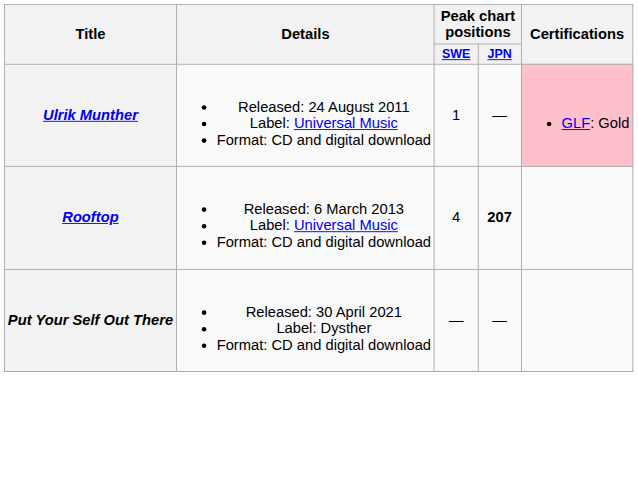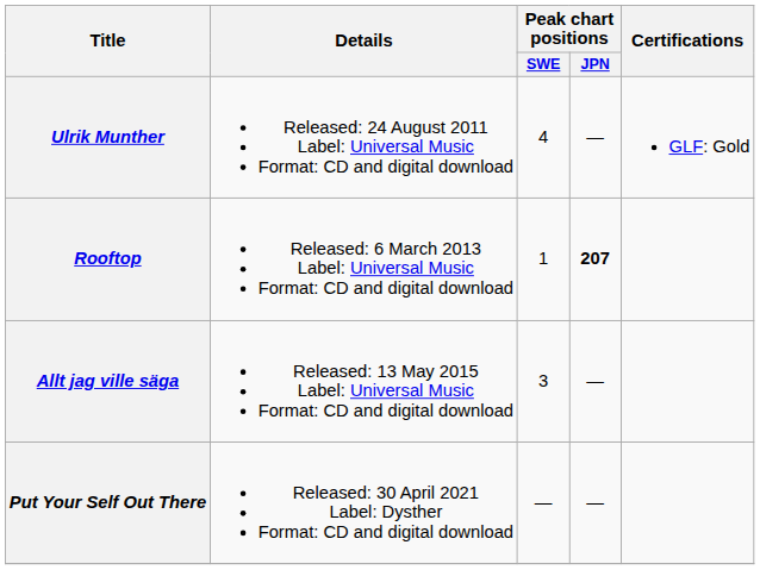Ulrik Munther | Peak chart positions / SWE: 1 -> 4
Ulrik Munther | Certifications: pink background -> no background
Rooftop | Peak chart positions / SWE: 4 -> 1
+ row: Allt jag ville säga | Released: 13 May 2015 Label: Universal Music Format: CD and digital download | 3 | —
